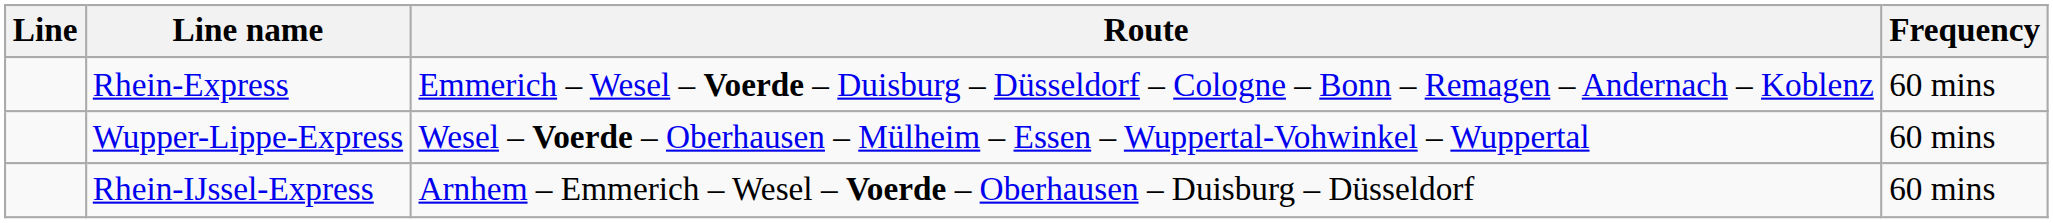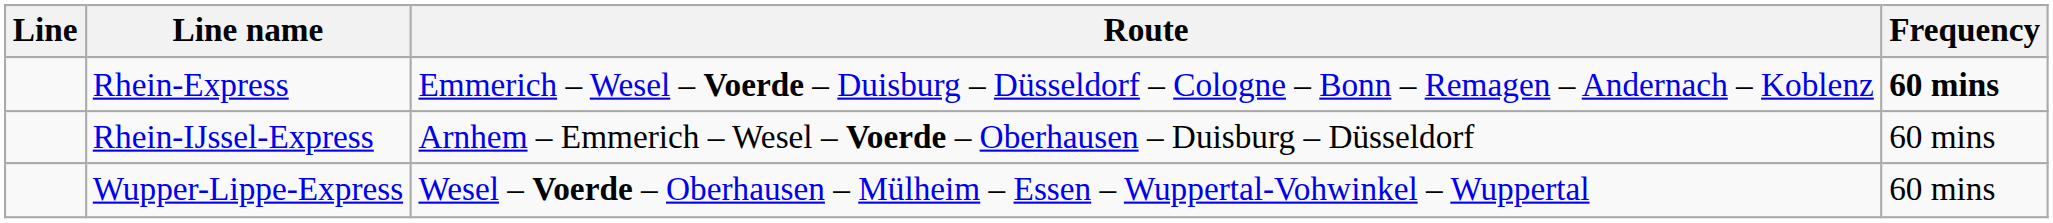Rhein-Express | Frequency: normal -> bold
rows swapped: Rhein-IJssel-Express <-> Wupper-Lippe-Express
